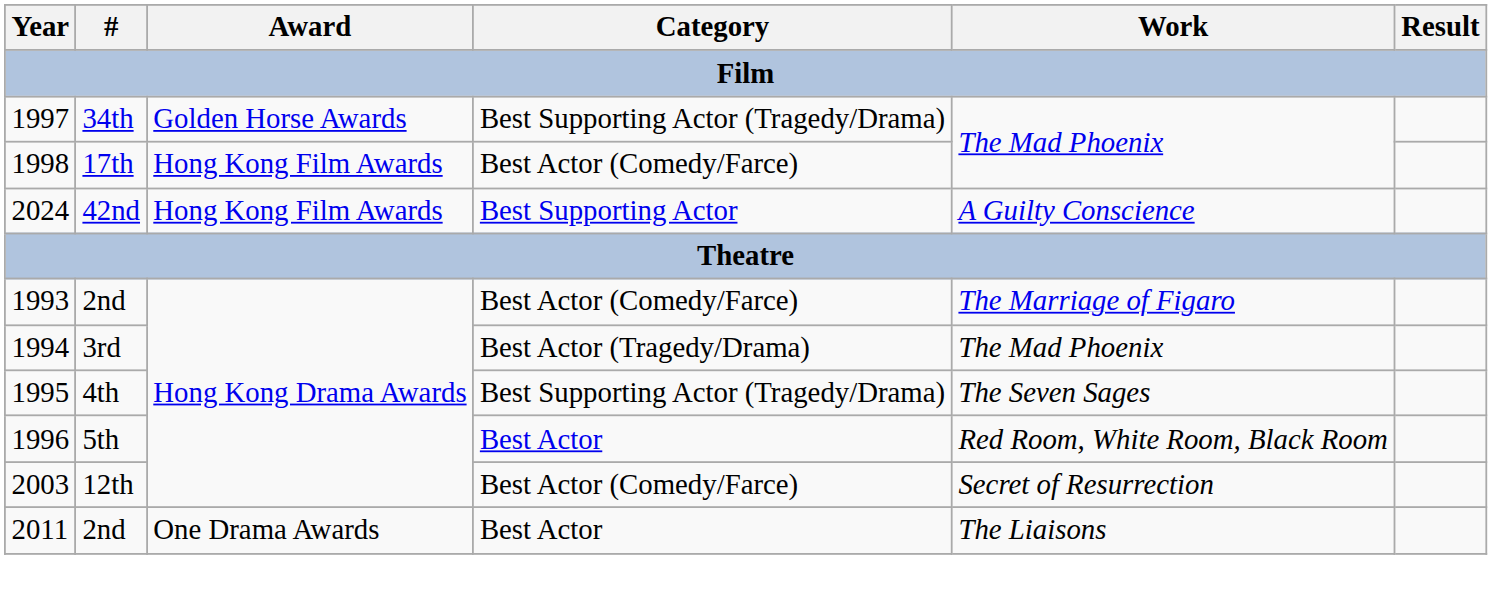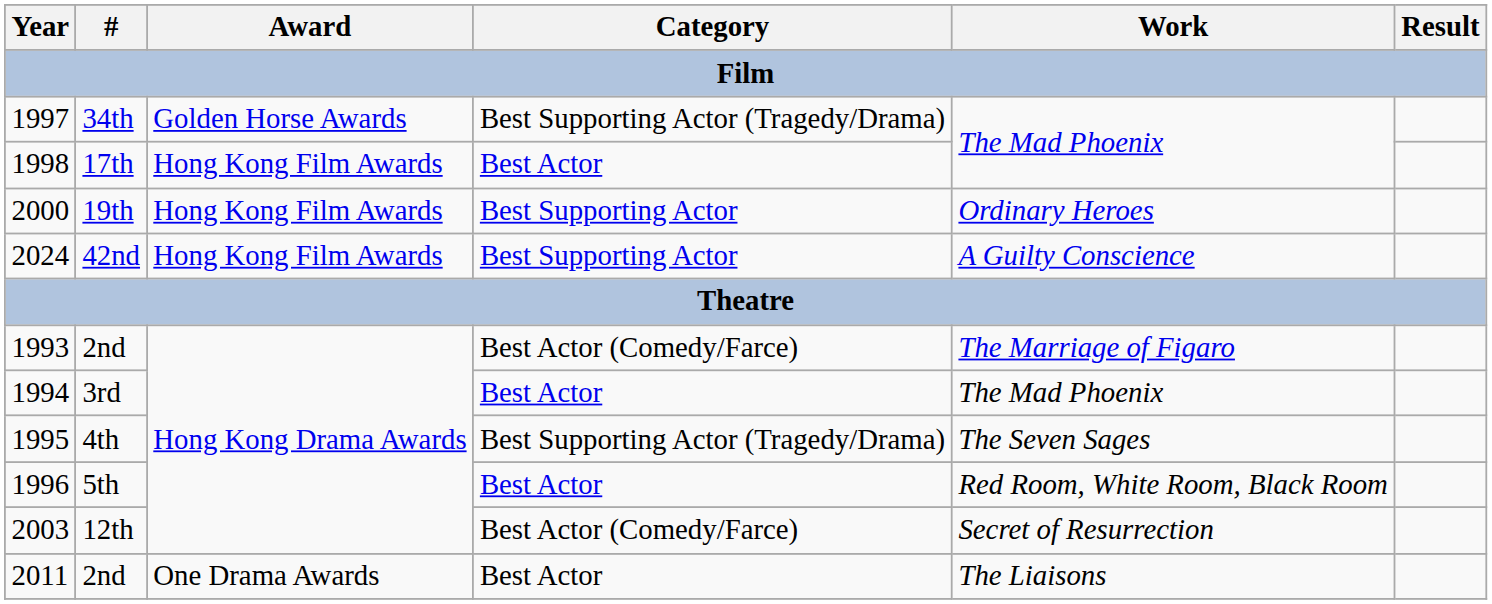17th | Category: Best Actor (Comedy/Farce) -> Best Actor
+ row: 2000 | 19th | Hong Kong Film Awards | Best Supporting Actor | Ordinary Heroes
3rd | Category: Best Actor (Tragedy/Drama) -> Best Actor
